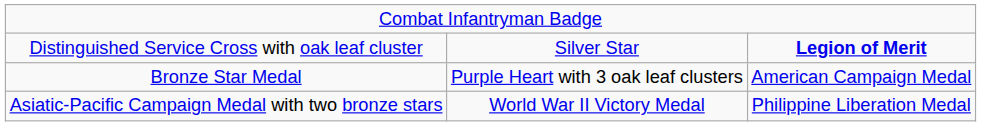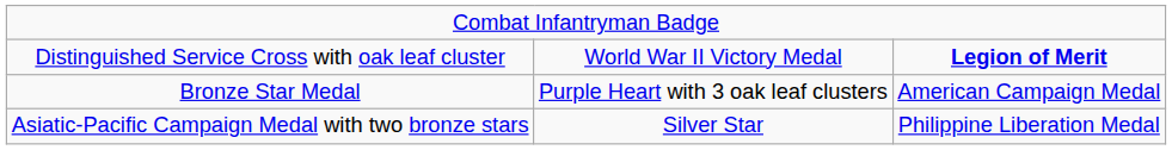Distinguished Service Cross with oak leaf cluster | column 2: Silver Star -> World War II Victory Medal
Asiatic-Pacific Campaign Medal with two bronze stars | column 2: World War II Victory Medal -> Silver Star
